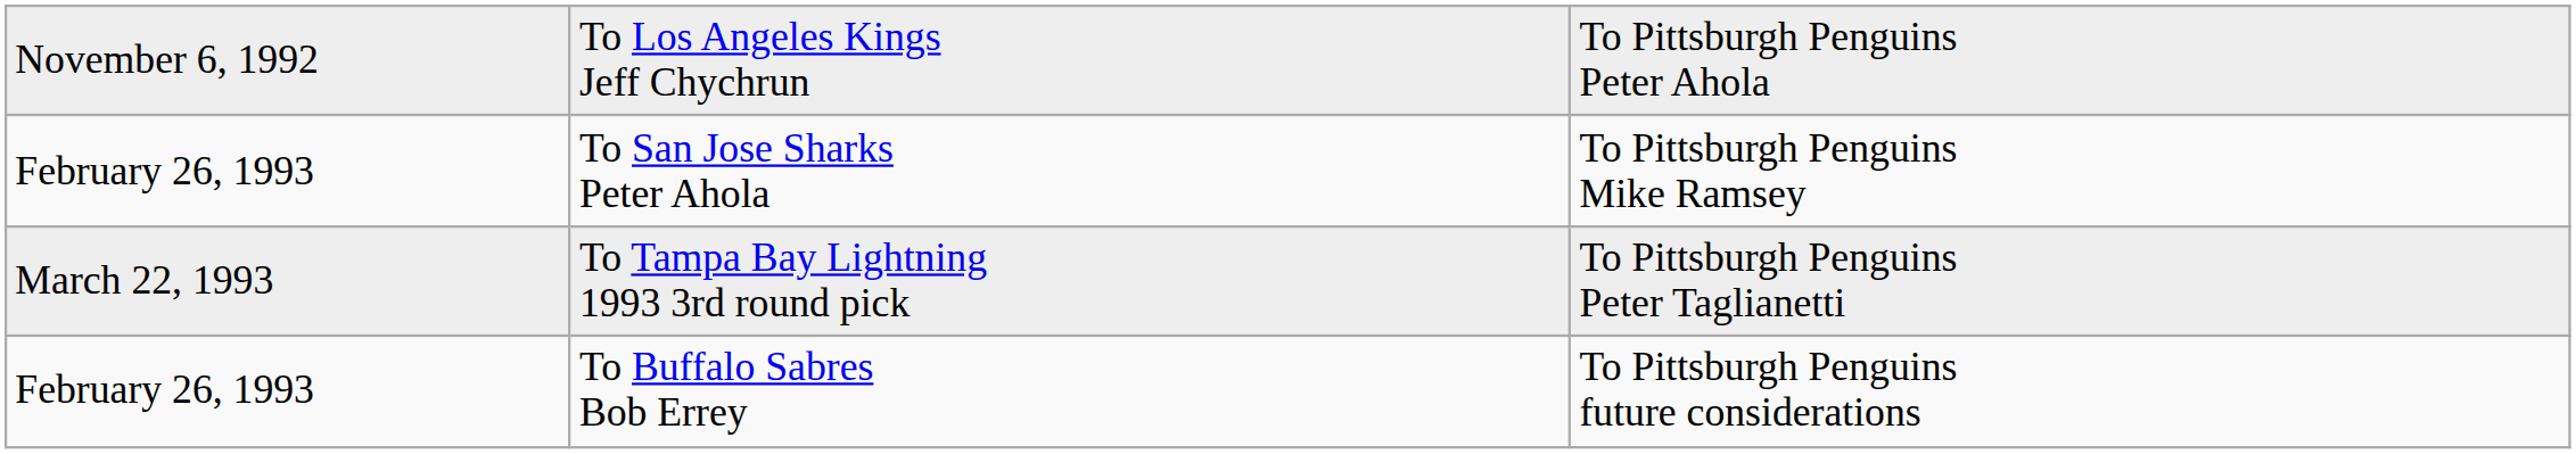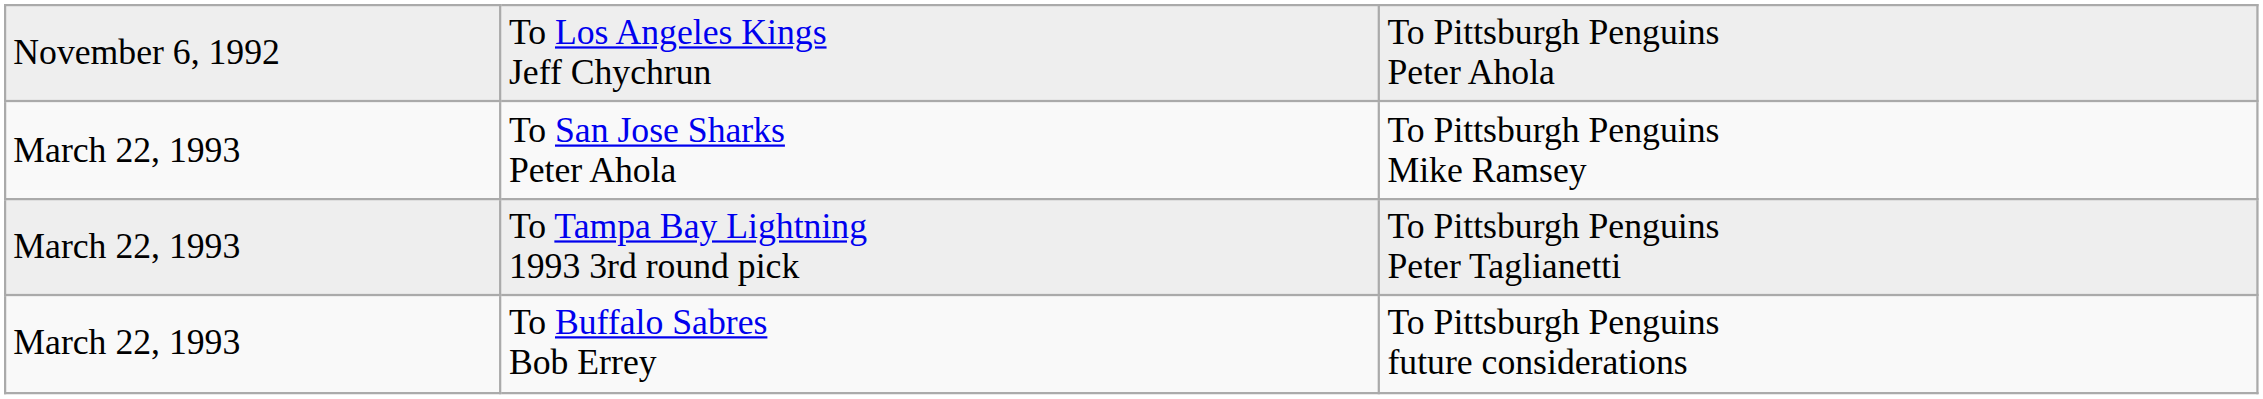To San Jose Sharks Peter Ahola | column 1: February 26, 1993 -> March 22, 1993
To Buffalo Sabres Bob Errey | column 1: February 26, 1993 -> March 22, 1993
